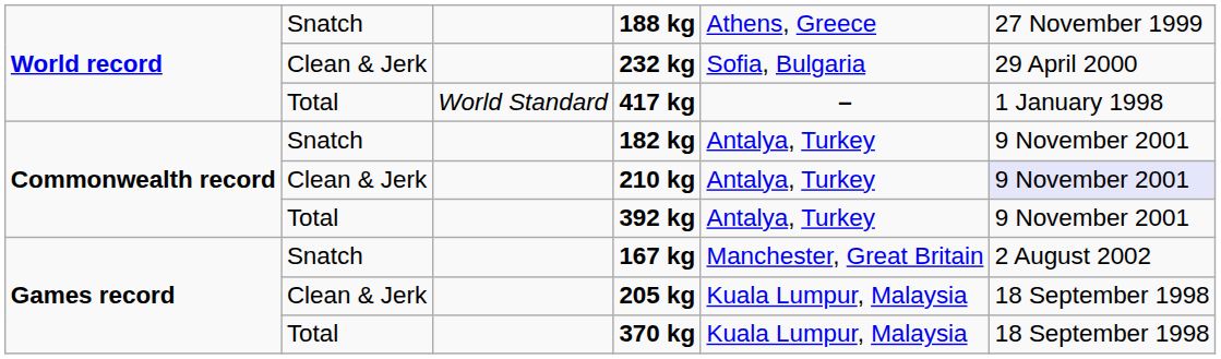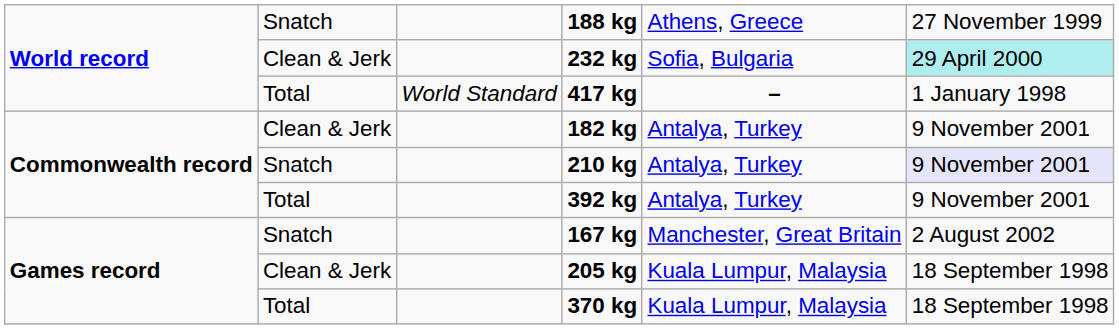232 kg | column 6: no background -> paleturquoise background
182 kg | column 2: Snatch -> Clean & Jerk
210 kg | column 2: Clean & Jerk -> Snatch
